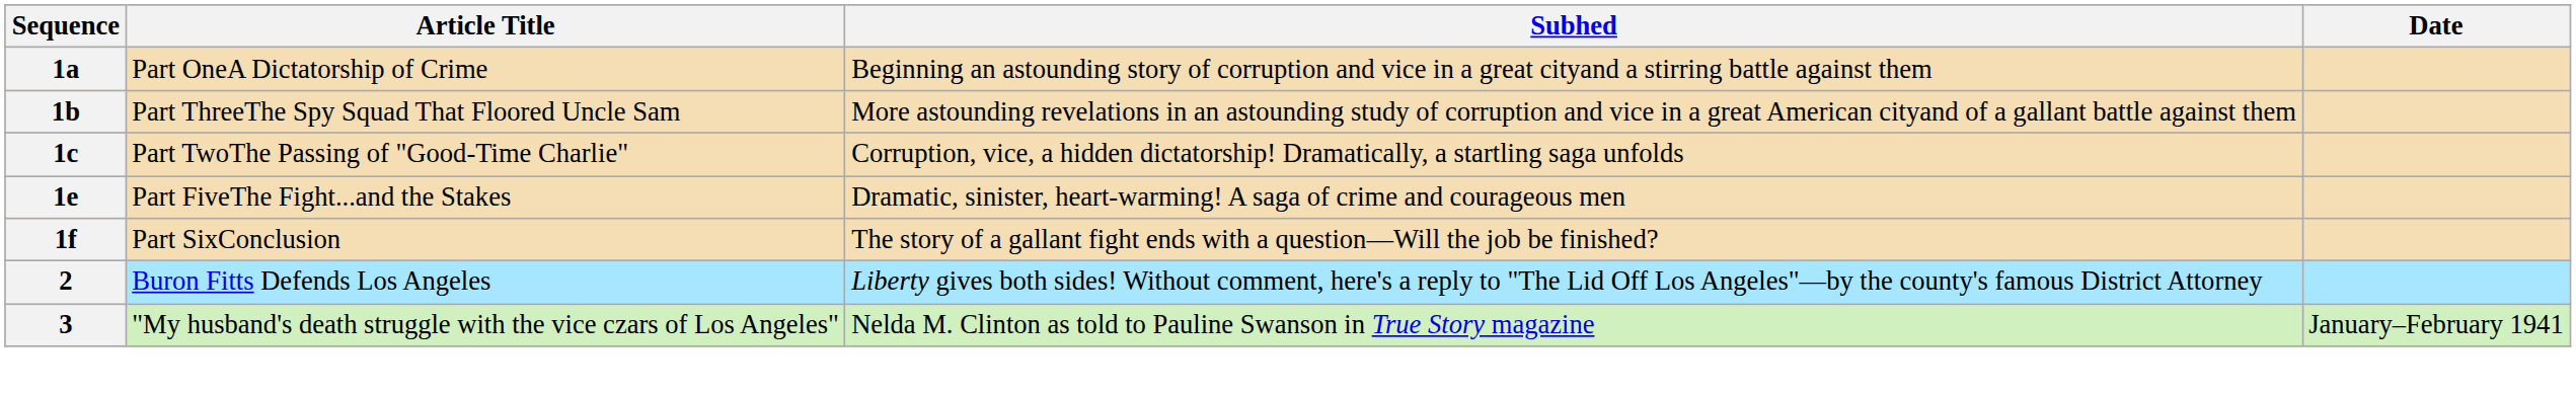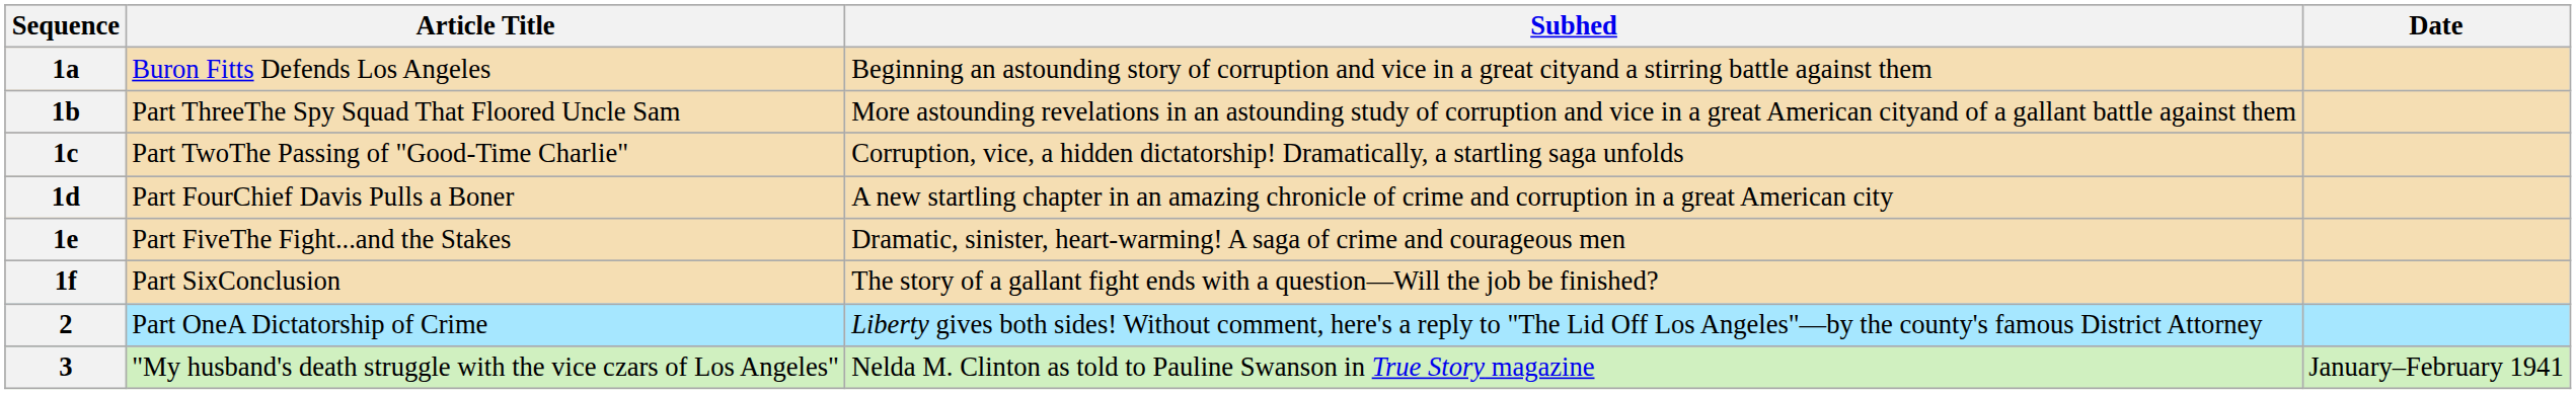1a | Article Title: Part OneA Dictatorship of Crime -> Buron Fitts Defends Los Angeles
+ row: 1d | Part FourChief Davis Pulls a Boner | A new startling chapter in an amazing chronicle of crime and corruption in a great American city
2 | Article Title: Buron Fitts Defends Los Angeles -> Part OneA Dictatorship of Crime
